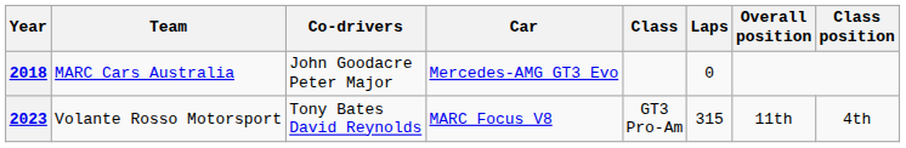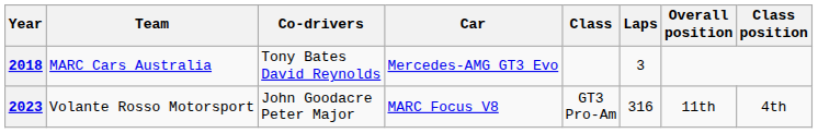2018 | Co-drivers: John Goodacre Peter Major -> Tony Bates David Reynolds
2018 | Laps: 0 -> 3
2023 | Co-drivers: Tony Bates David Reynolds -> John Goodacre Peter Major
2023 | Laps: 315 -> 316
